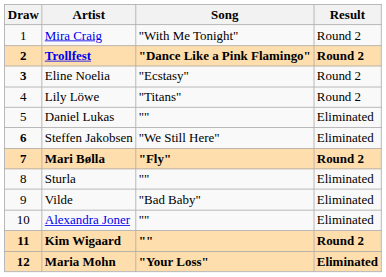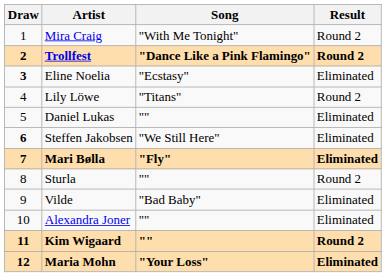Eline Noelia | Result: Round 2 -> Eliminated
Mari Bølla | Result: Round 2 -> Eliminated
Sturla | Result: Eliminated -> Round 2
